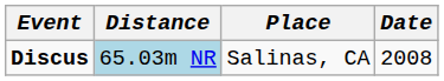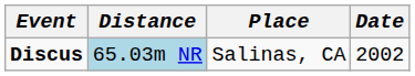Discus | Date: 2008 -> 2002
